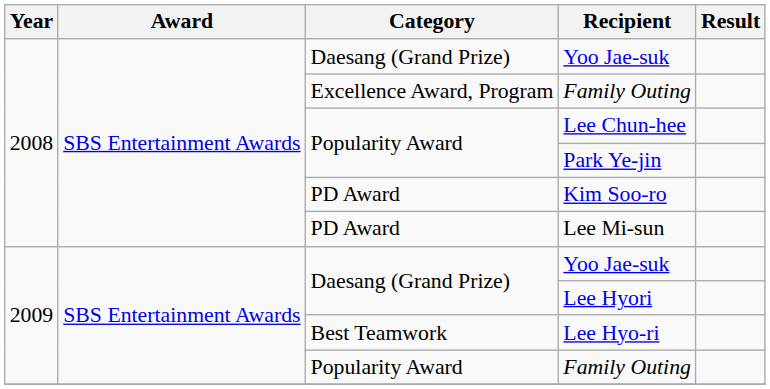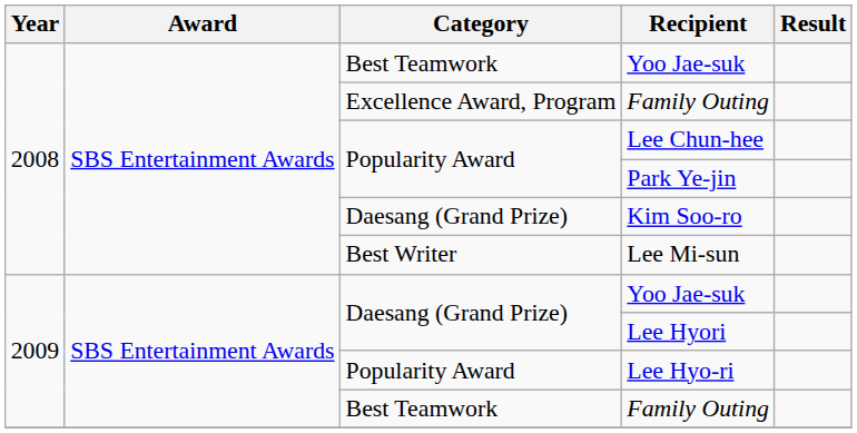2008 / Yoo Jae-suk | Category: Daesang (Grand Prize) -> Best Teamwork
Kim Soo-ro | Category: PD Award -> Daesang (Grand Prize)
Lee Mi-sun | Category: PD Award -> Best Writer
Lee Hyo-ri | Category: Best Teamwork -> Popularity Award
2009 / Family Outing | Category: Popularity Award -> Best Teamwork
